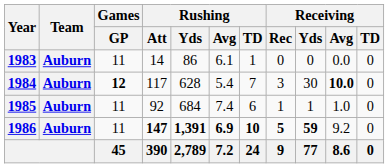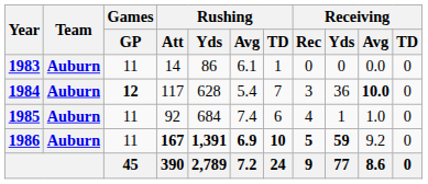1984 | Receiving / Yds: 30 -> 36
1985 | Receiving / Rec: 1 -> 4
1986 | Rushing / Att: 147 -> 167
